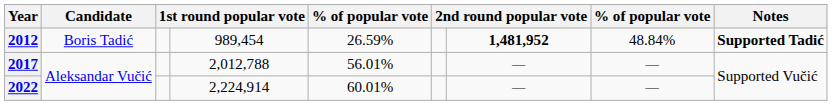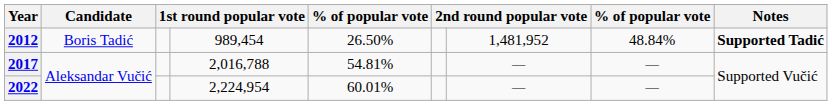2012 | column 5: 26.59% -> 26.50%
2012 | column 7: bold -> normal
2017 | column 4: 2,012,788 -> 2,016,788
2017 | column 5: 56.01% -> 54.81%
2022 | column 4: 2,224,914 -> 2,224,954
